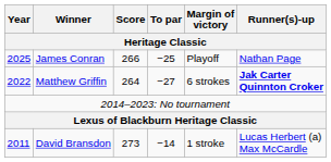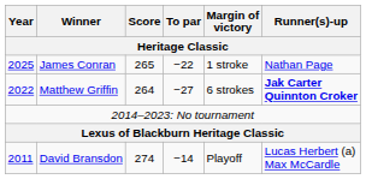James Conran | Score: 266 -> 265
James Conran | To par: −25 -> −22
James Conran | Margin of victory: Playoff -> 1 stroke
David Bransdon | Score: 273 -> 274
David Bransdon | Margin of victory: 1 stroke -> Playoff
